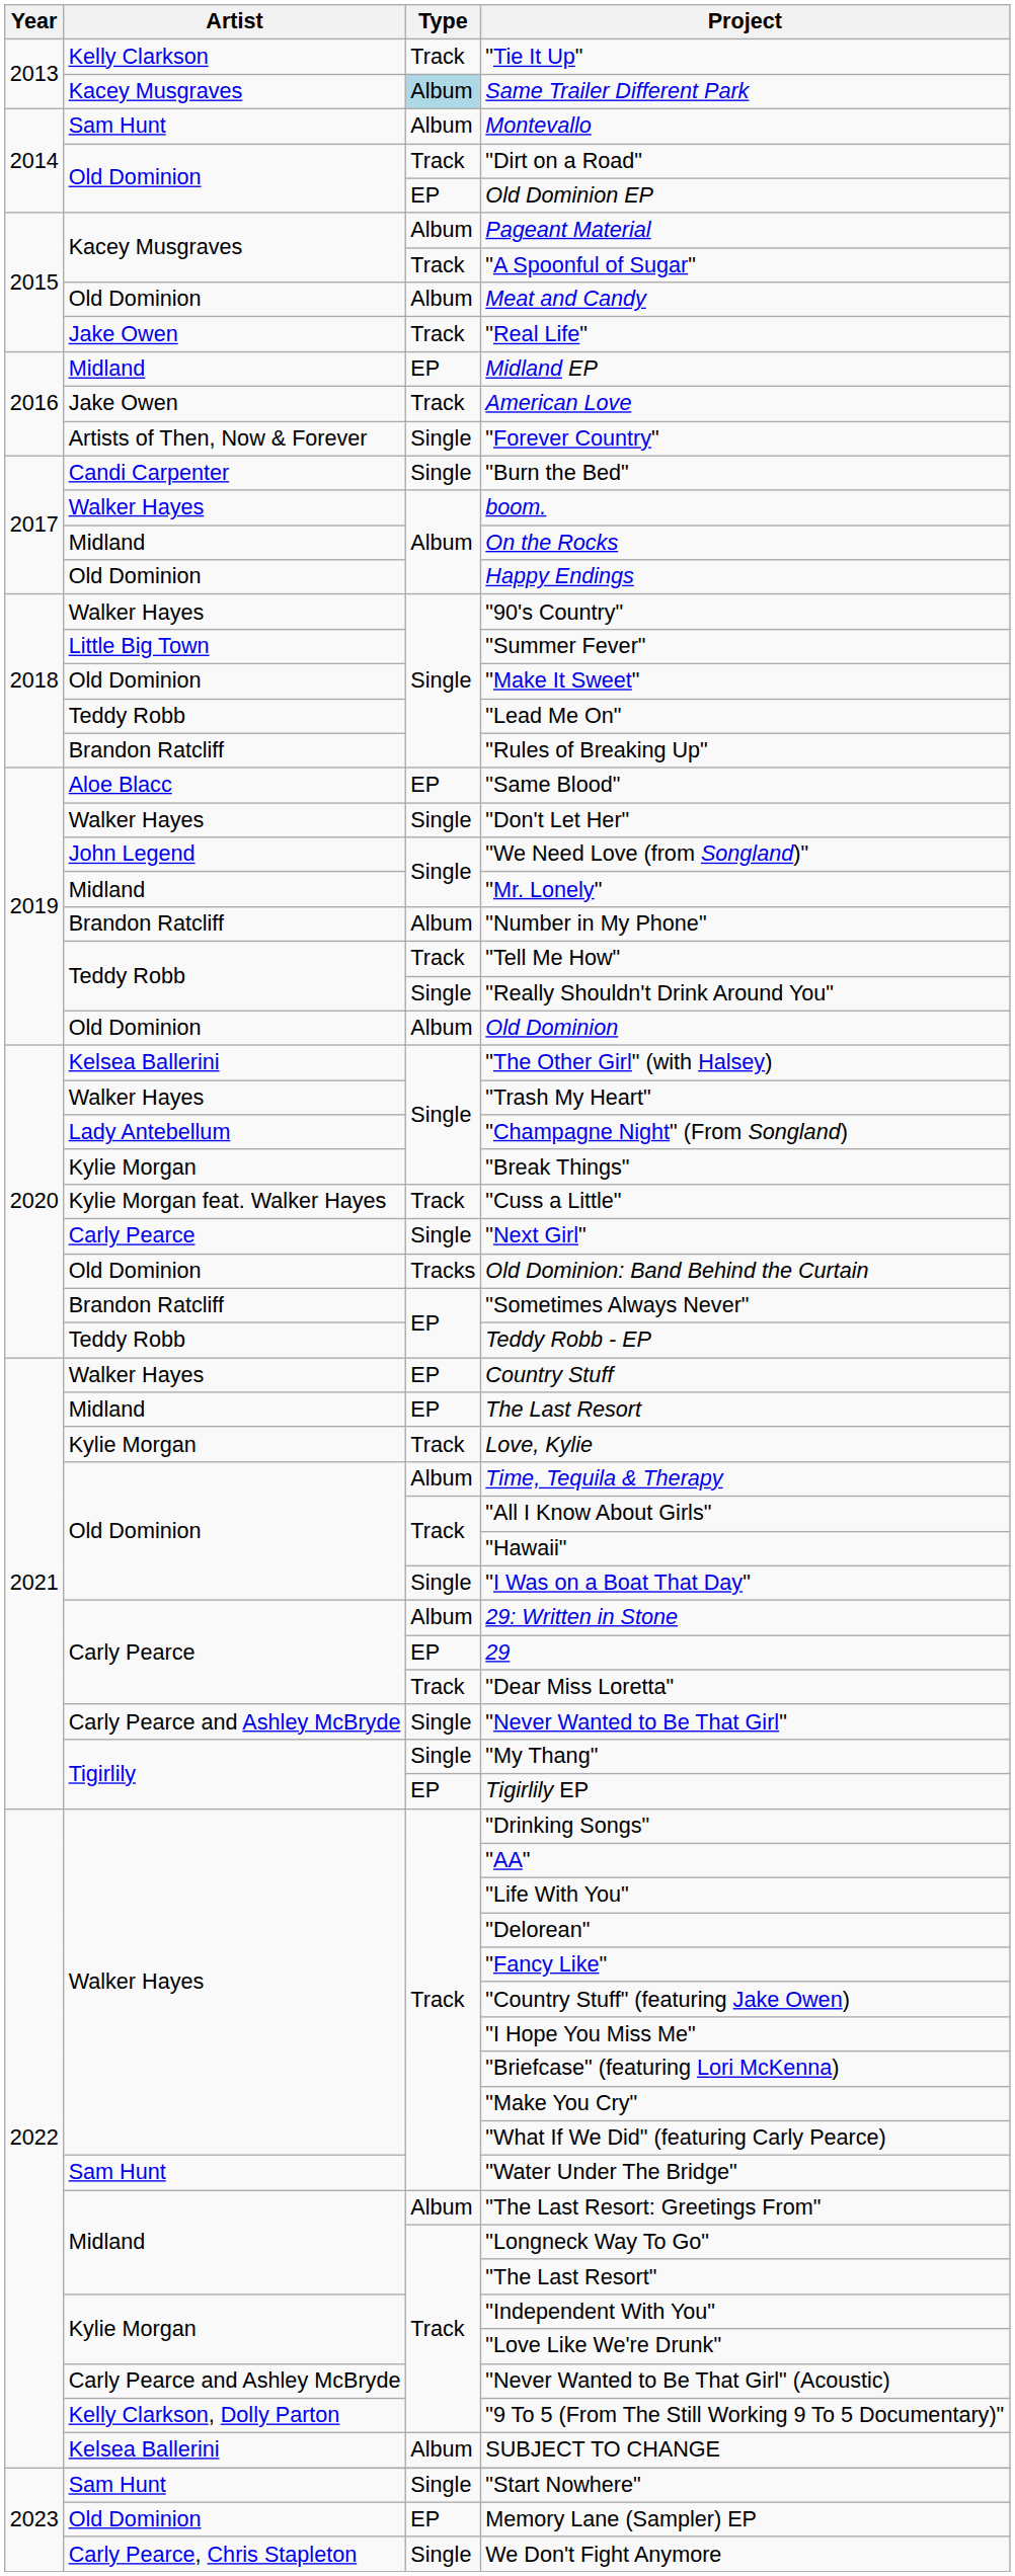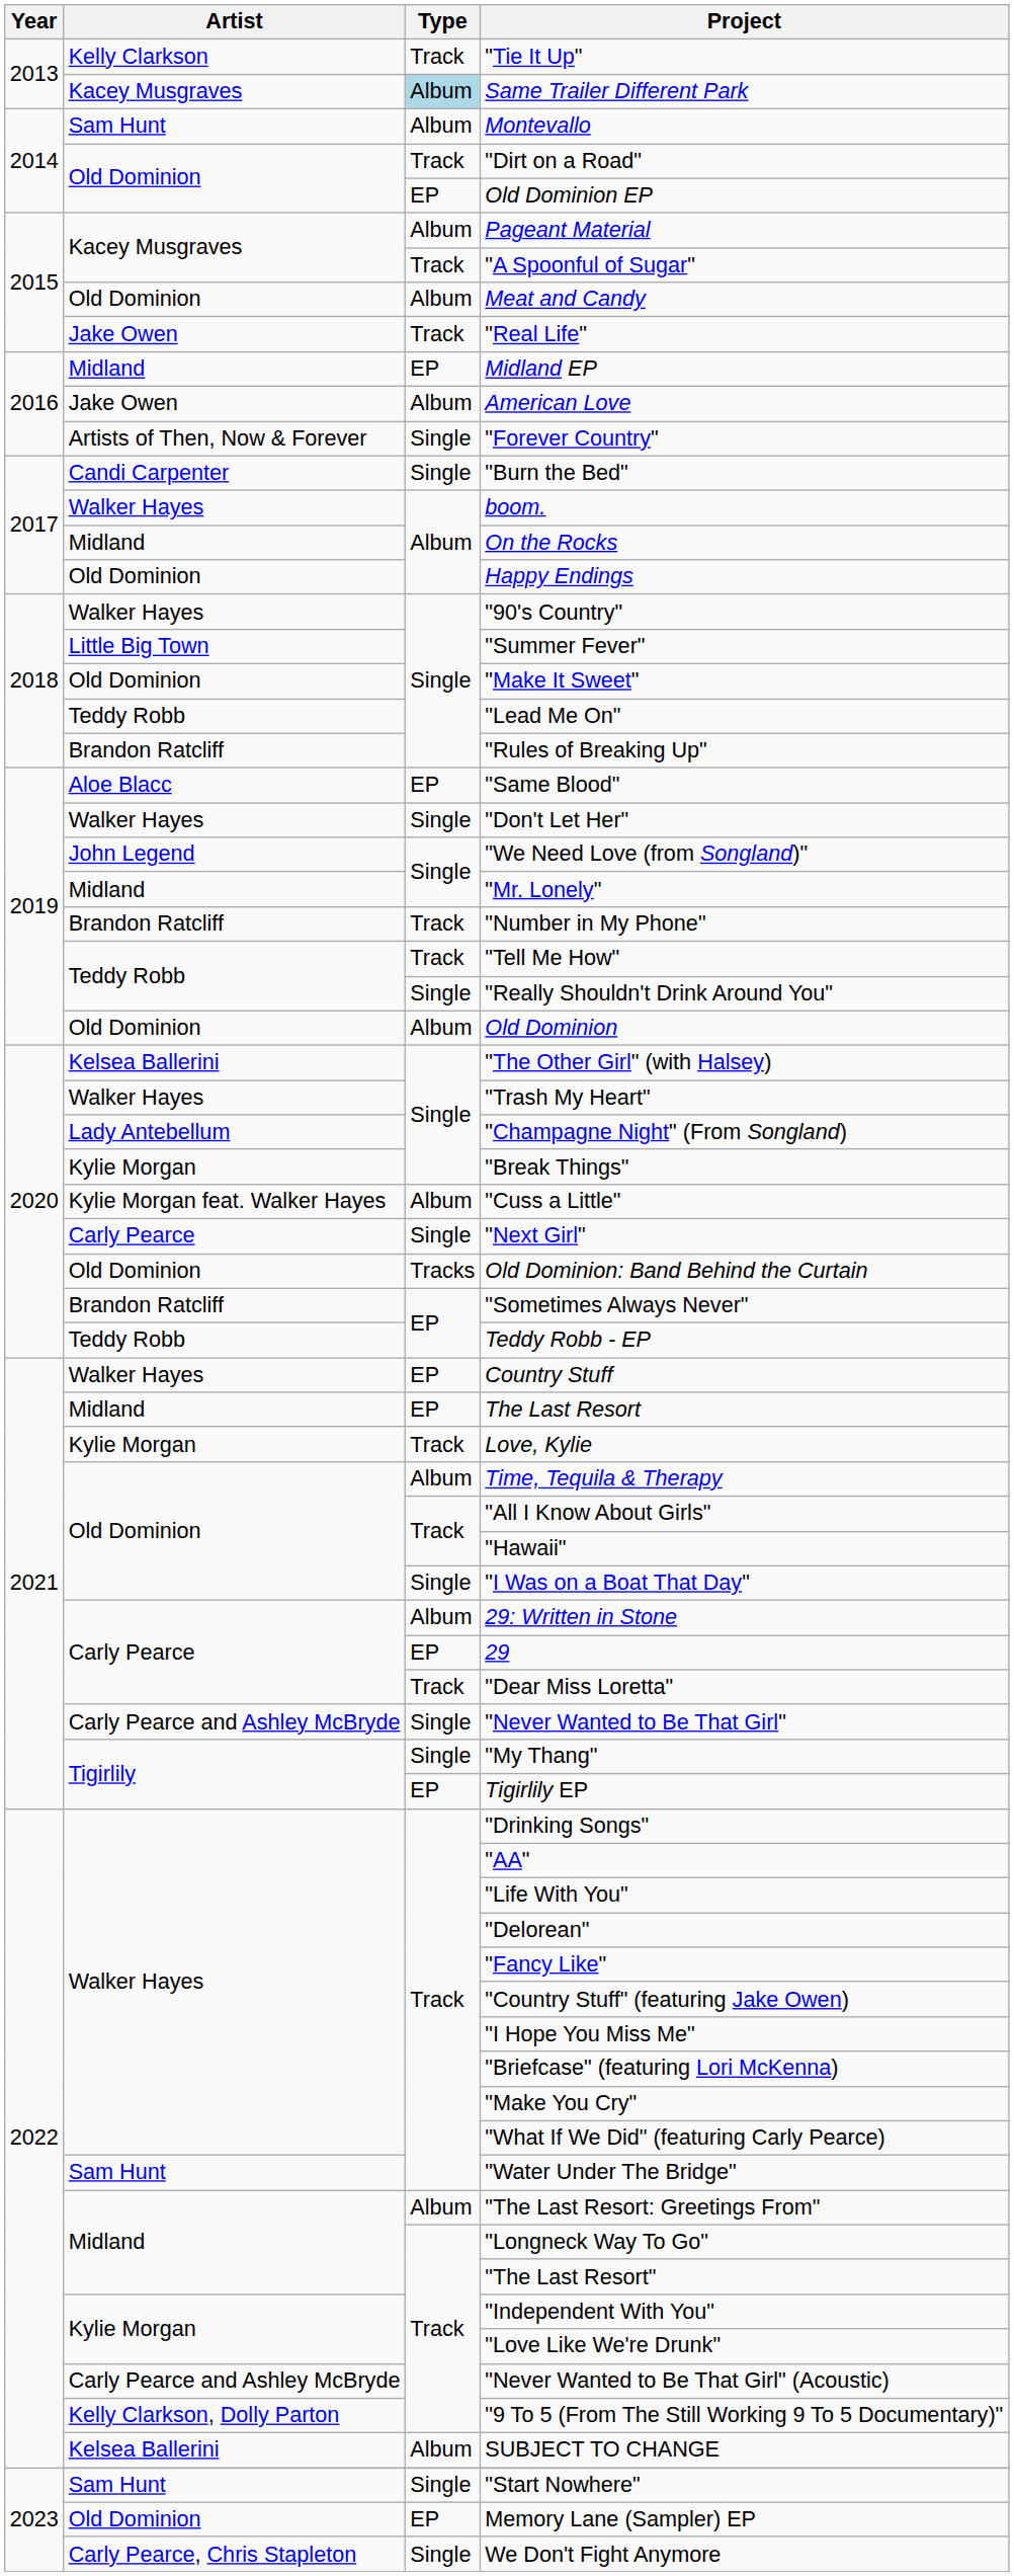American Love | Type: Track -> Album
"Number in My Phone" | Type: Album -> Track
"Cuss a Little" | Type: Track -> Album
